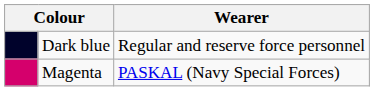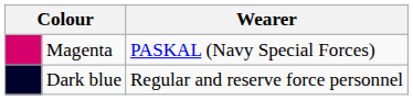rows swapped: Dark blue <-> Magenta
